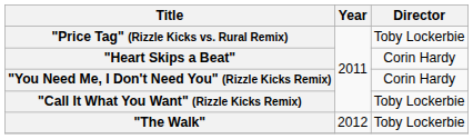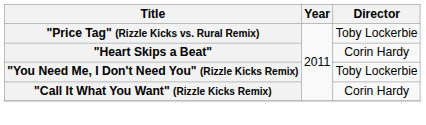"You Need Me, I Don't Need You" (Rizzle Kicks Remix) | Director: Corin Hardy -> Toby Lockerbie
"Call It What You Want" (Rizzle Kicks Remix) | Director: Toby Lockerbie -> Corin Hardy
- row: "The Walk" | 2012 | Toby Lockerbie
